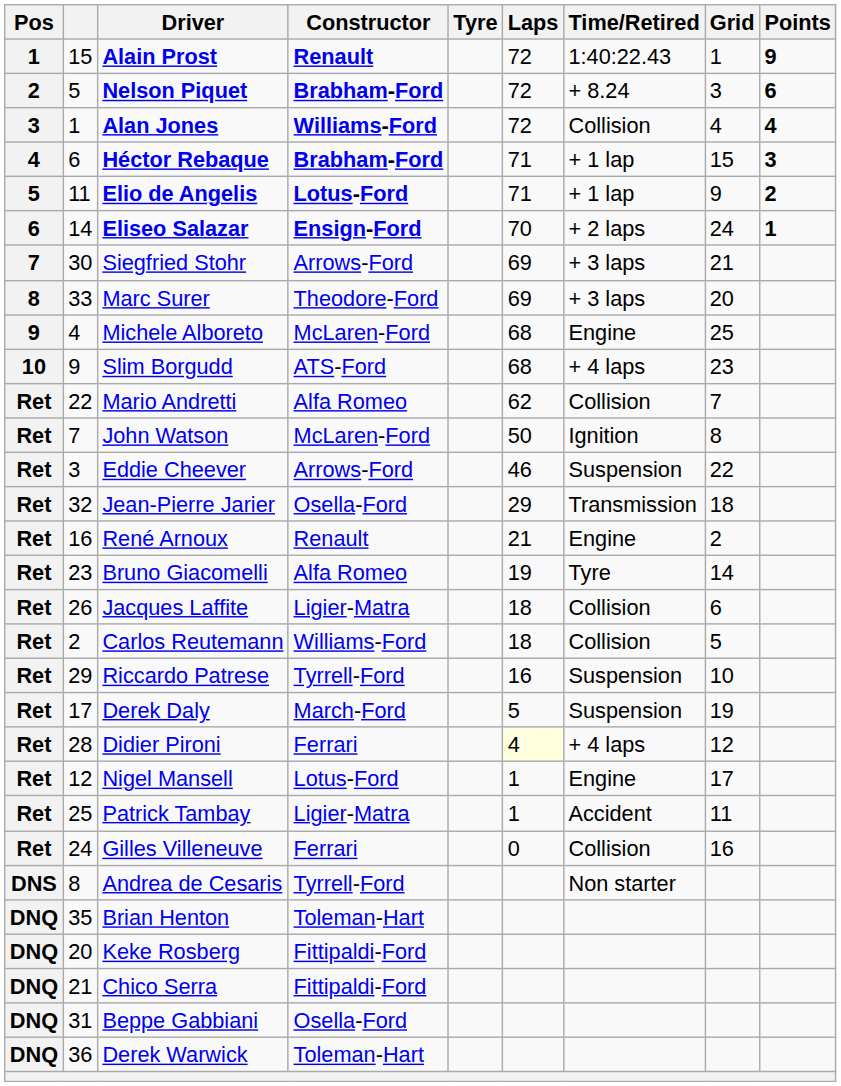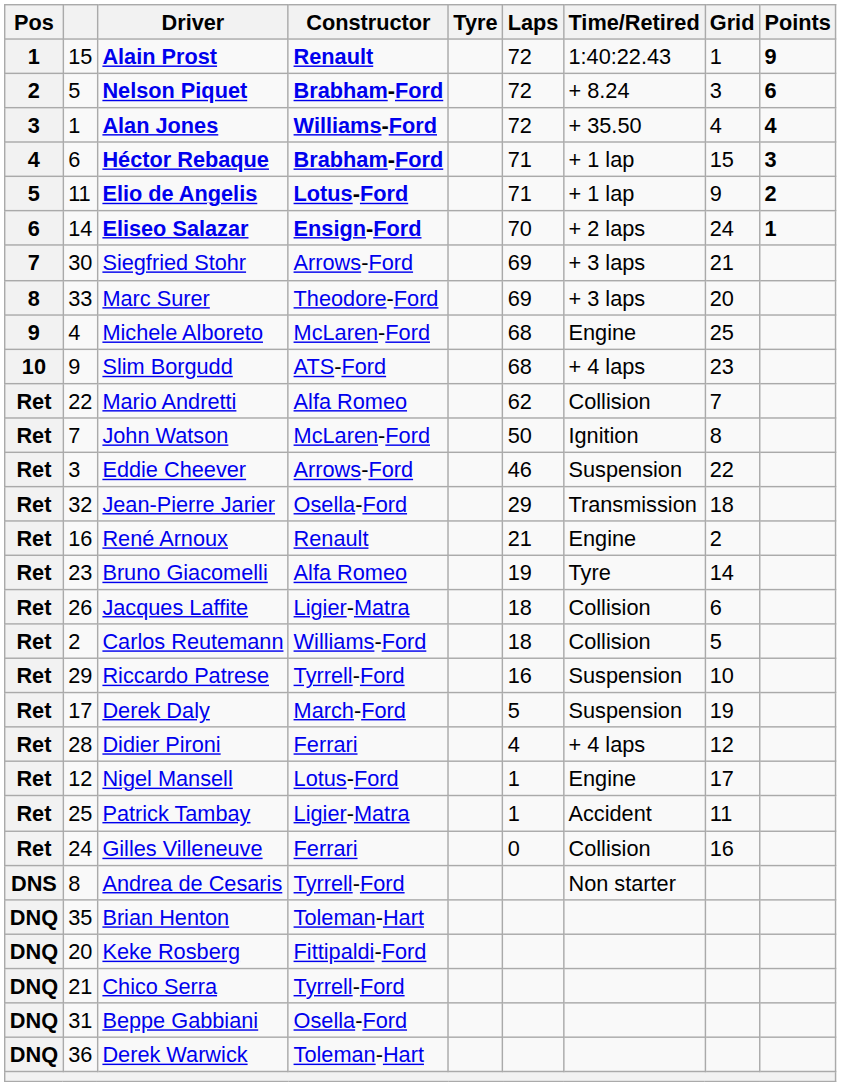Alan Jones | Time/Retired: Collision -> + 35.50
Didier Pironi | Laps: lightyellow background -> no background
Chico Serra | Constructor: Fittipaldi-Ford -> Tyrrell-Ford
